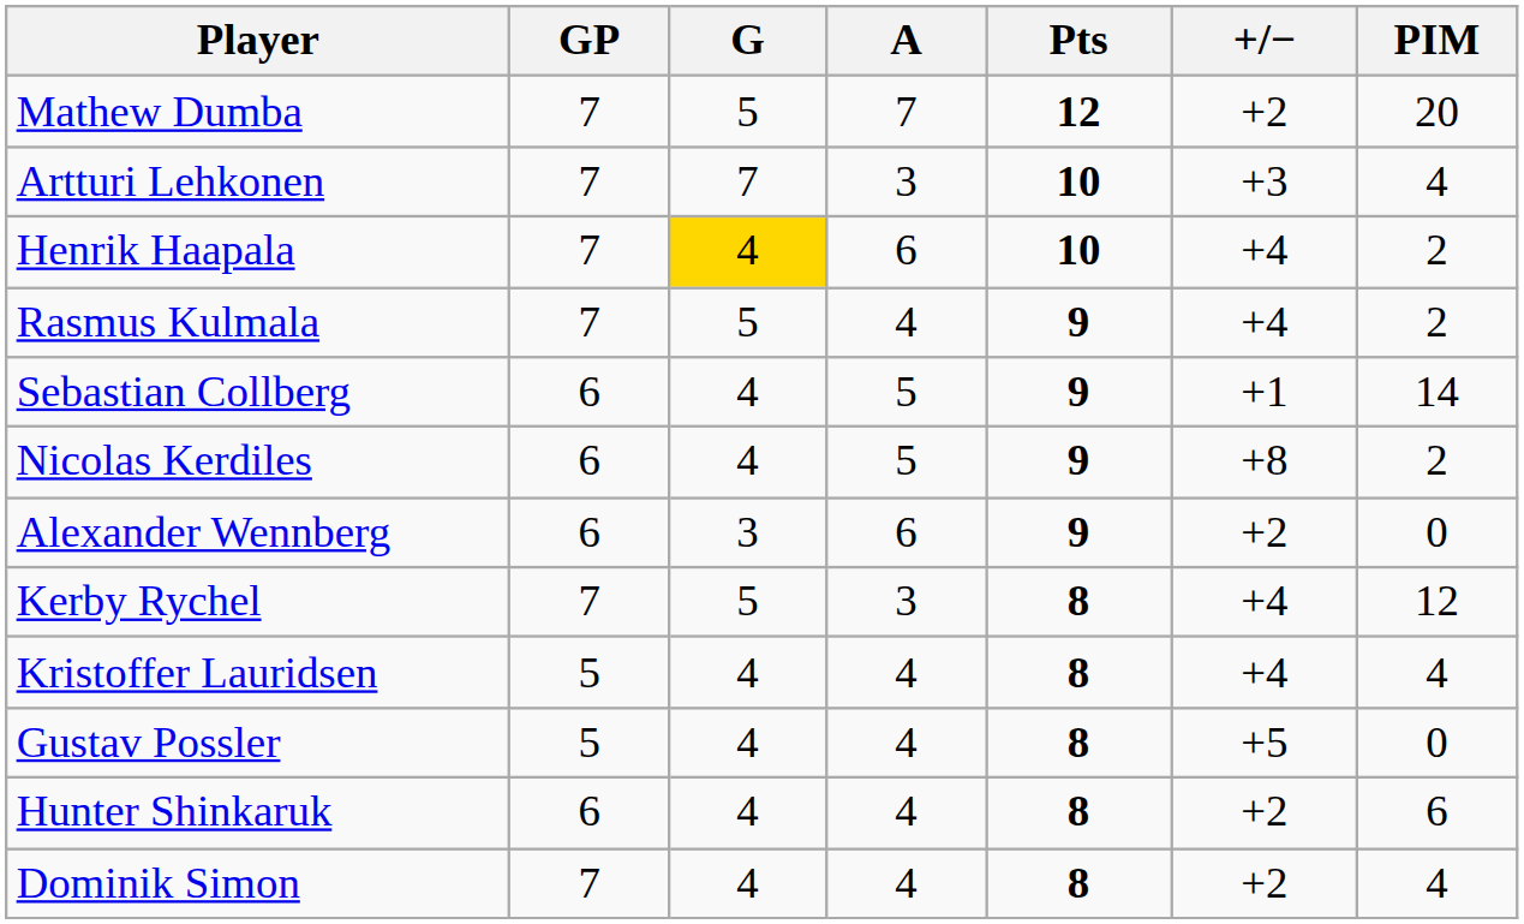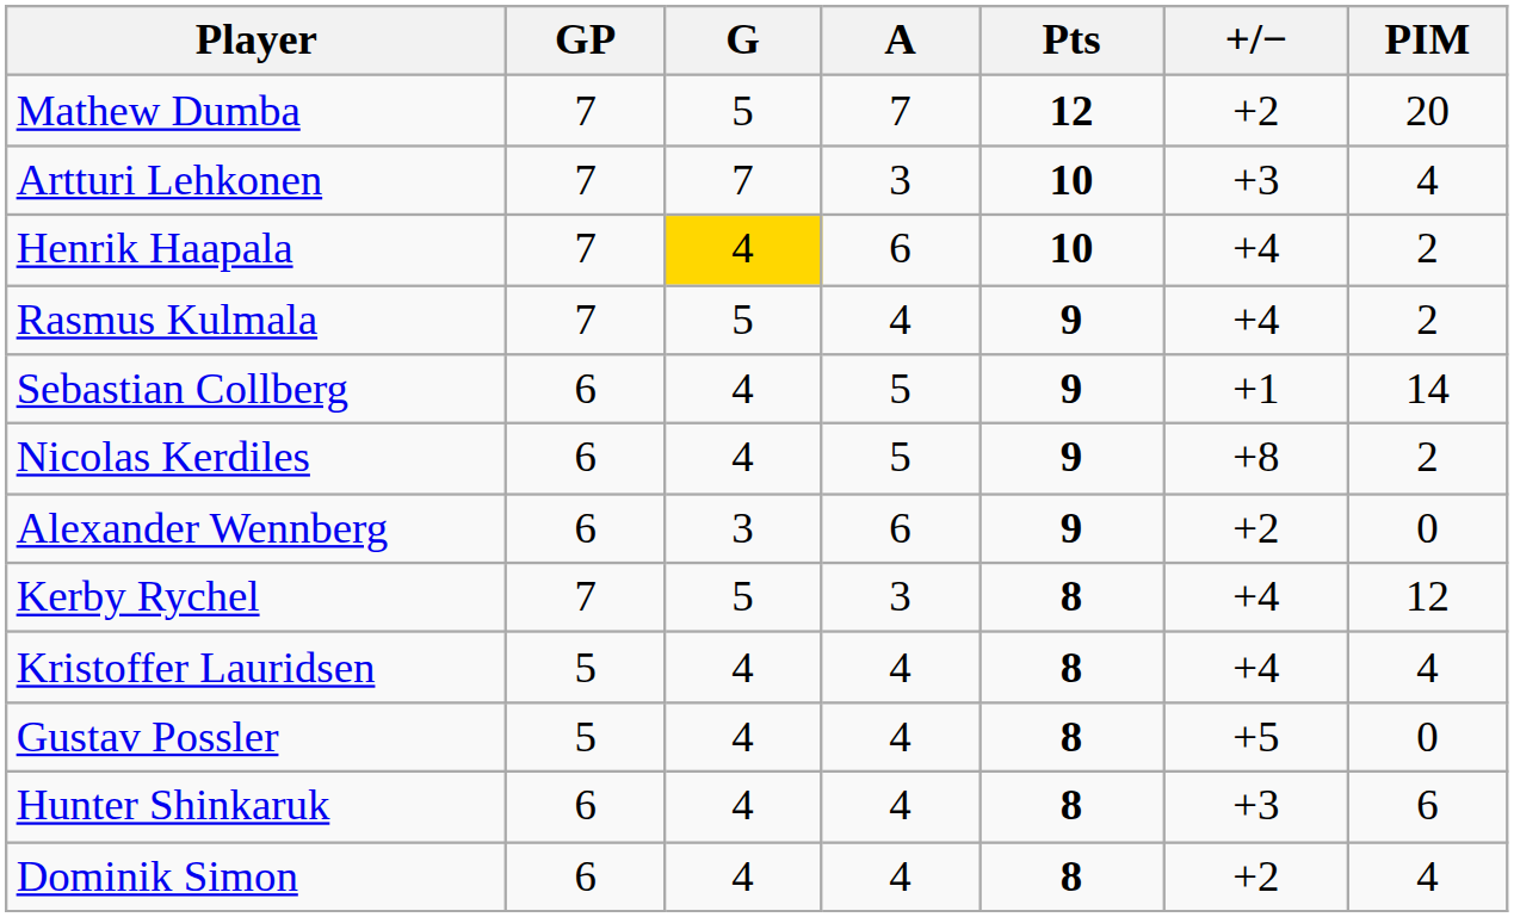Hunter Shinkaruk | +/−: +2 -> +3
Dominik Simon | GP: 7 -> 6
